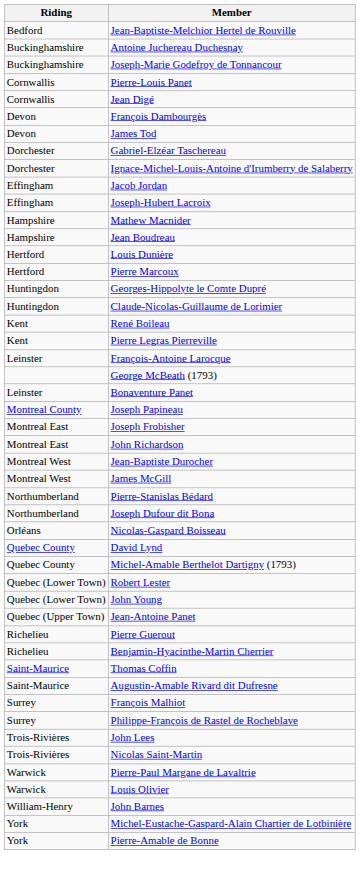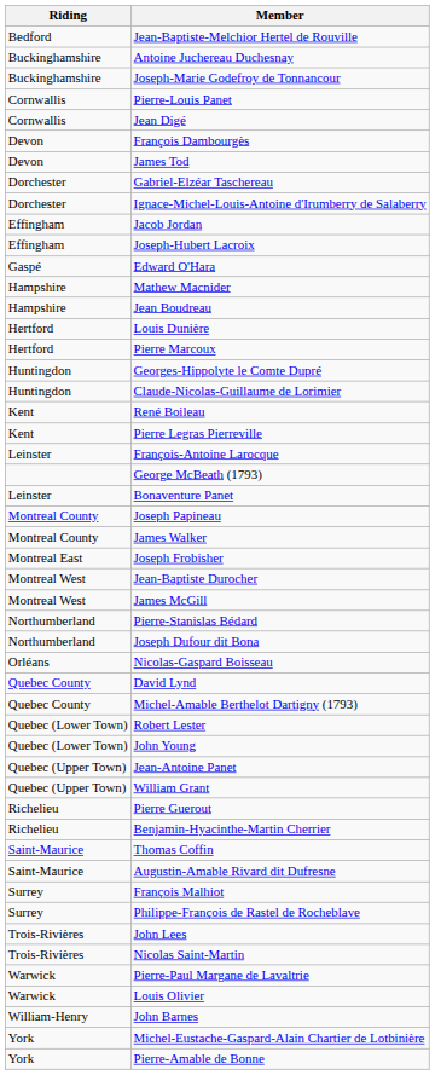+ row: Gaspé | Edward O'Hara
+ row: Montreal County | James Walker
- row: Montreal East | John Richardson
+ row: Quebec (Upper Town) | William Grant
